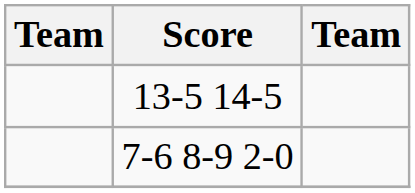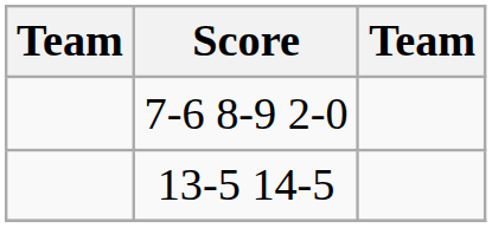rows swapped: 7-6 8-9 2-0 <-> 13-5 14-5
